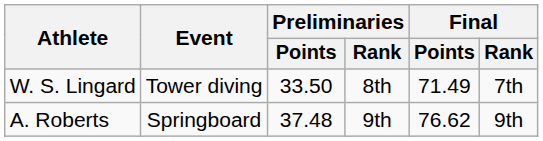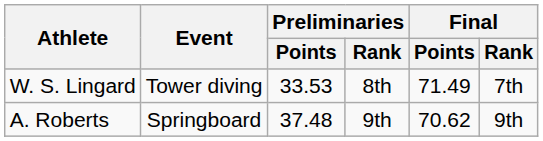W. S. Lingard | Preliminaries / Points: 33.50 -> 33.53
A. Roberts | Final / Points: 76.62 -> 70.62
